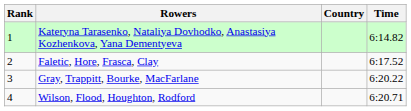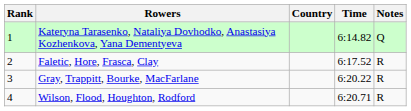+ column: Notes | Q | R | R | R
